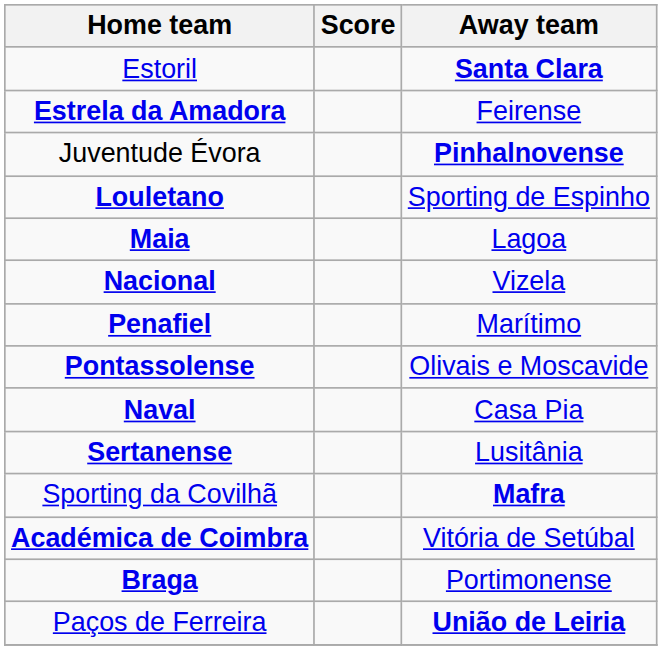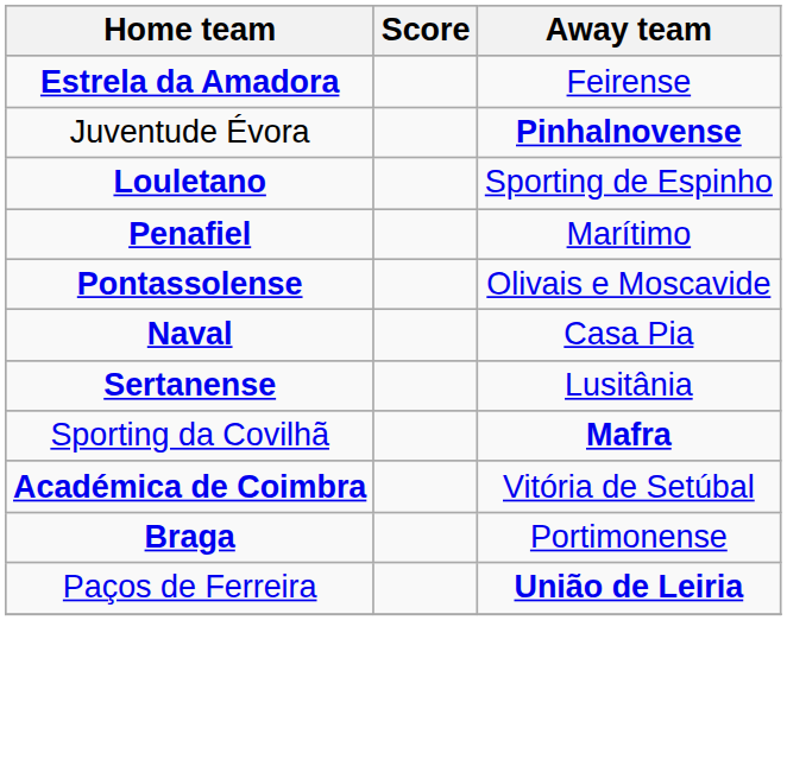- row: Estoril | Santa Clara
- row: Maia | Lagoa
- row: Nacional | Vizela
